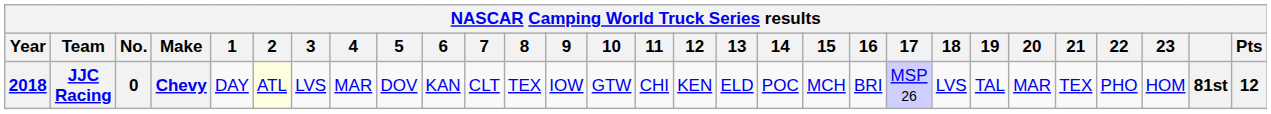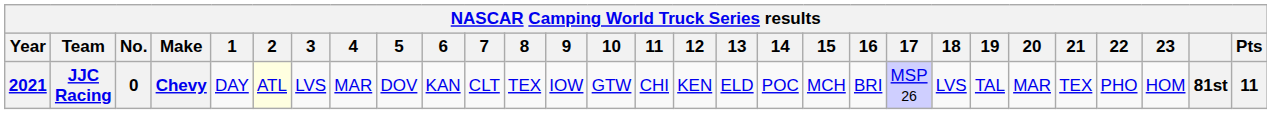JJC Racing | Year: 2018 -> 2021
JJC Racing | Pts: 12 -> 11
